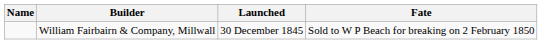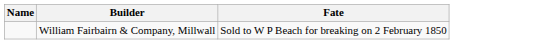- column: Launched | 30 December 1845
